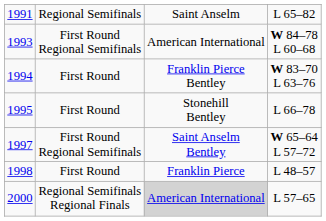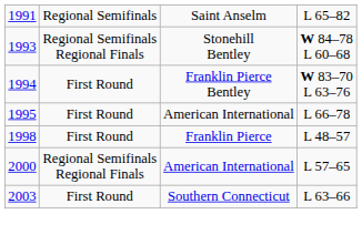1993 | column 2: First Round Regional Semifinals -> Regional Semifinals Regional Finals
1993 | column 3: American International -> Stonehill Bentley
1995 | column 3: Stonehill Bentley -> American International
- row: 1997 | First Round Regional Semifinals | Saint Anselm Bentley | W 65–64 L 57–72
2000 | column 3: lightgrey background -> no background
+ row: 2003 | First Round | Southern Connecticut | L 63–66
